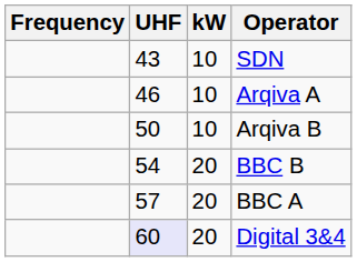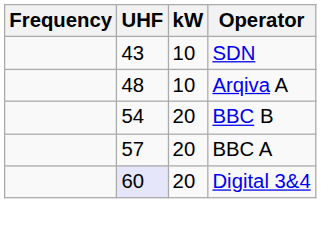Arqiva A | UHF: 46 -> 48
- row: 50 | 10 | Arqiva B
